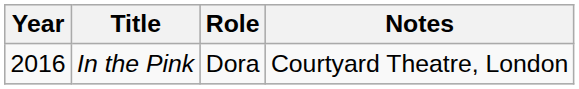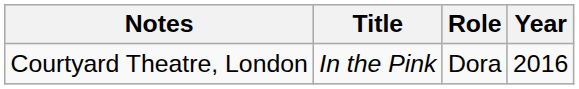columns swapped: Year <-> Notes
